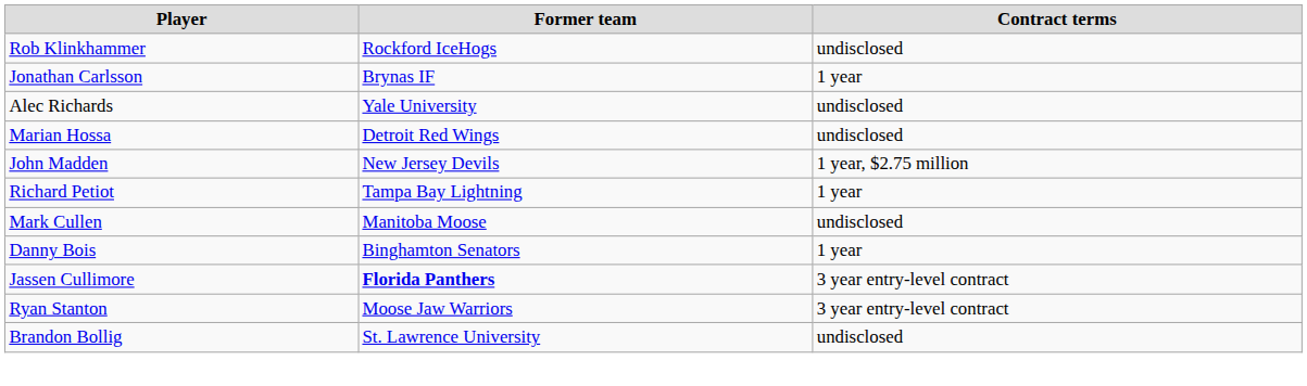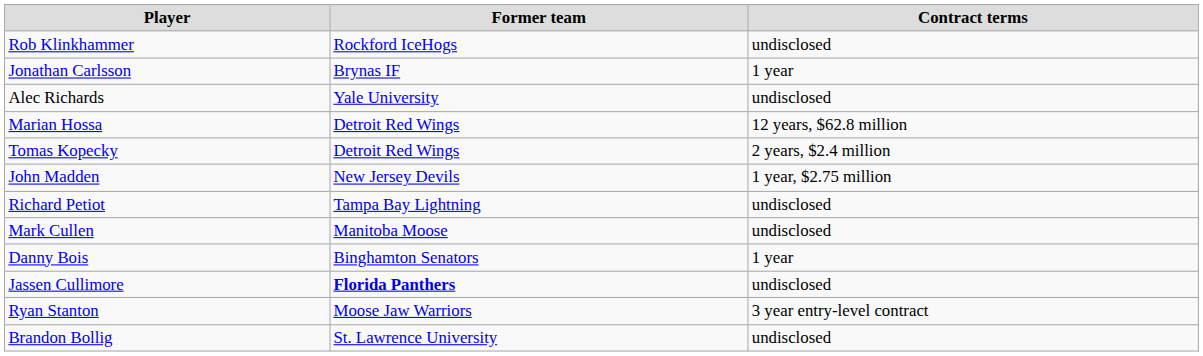Marian Hossa | Contract terms: undisclosed -> 12 years, $62.8 million
+ row: Tomas Kopecky | Detroit Red Wings | 2 years, $2.4 million
Richard Petiot | Contract terms: 1 year -> undisclosed
Jassen Cullimore | Contract terms: 3 year entry-level contract -> undisclosed
